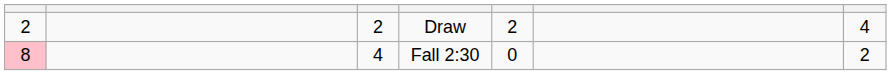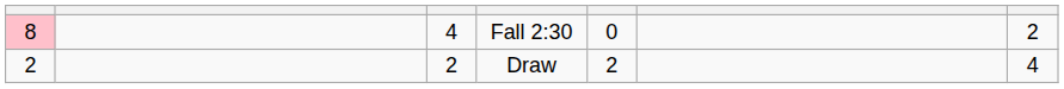rows swapped: Fall 2:30 <-> Draw
